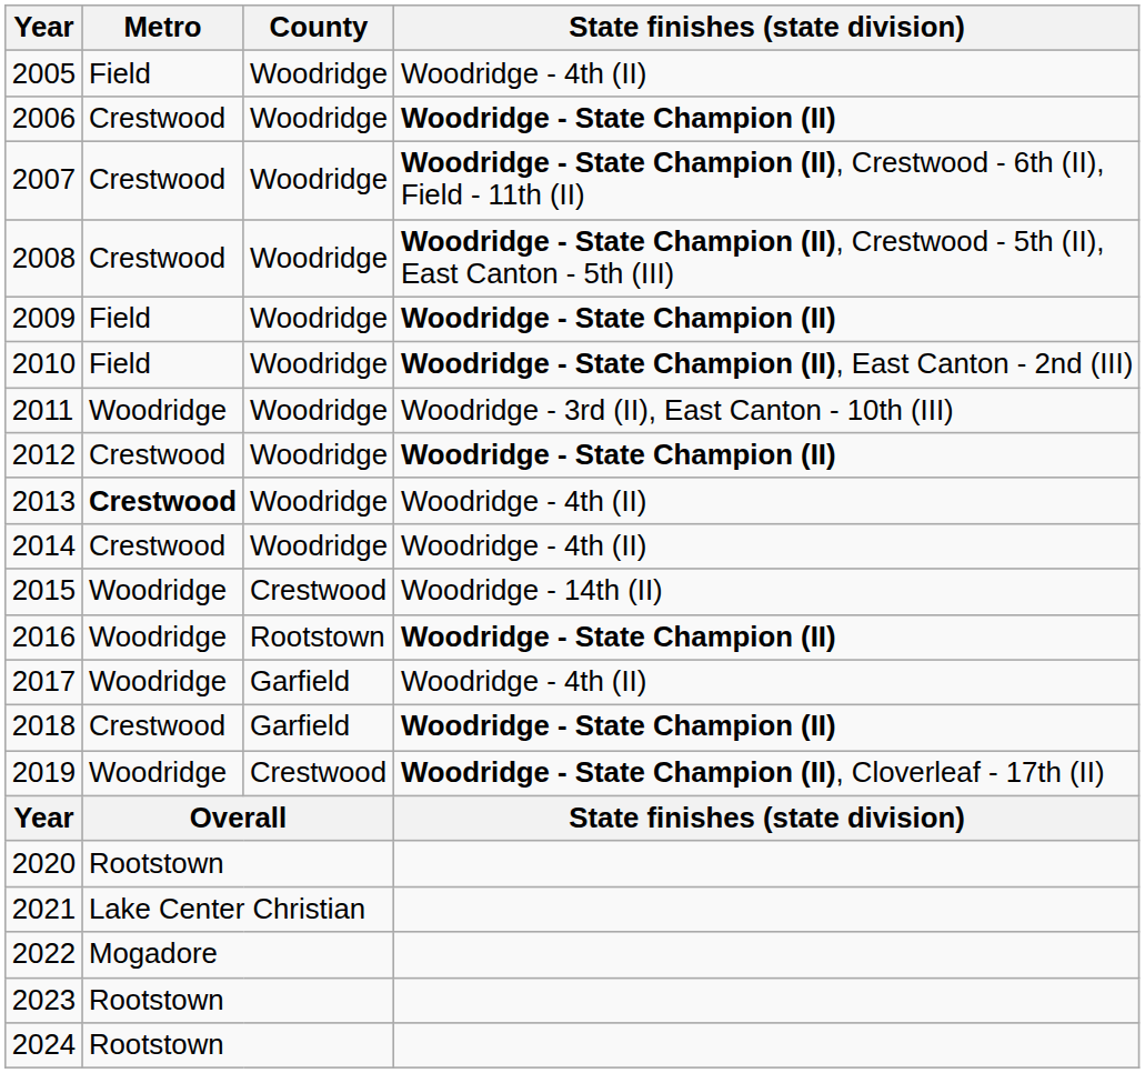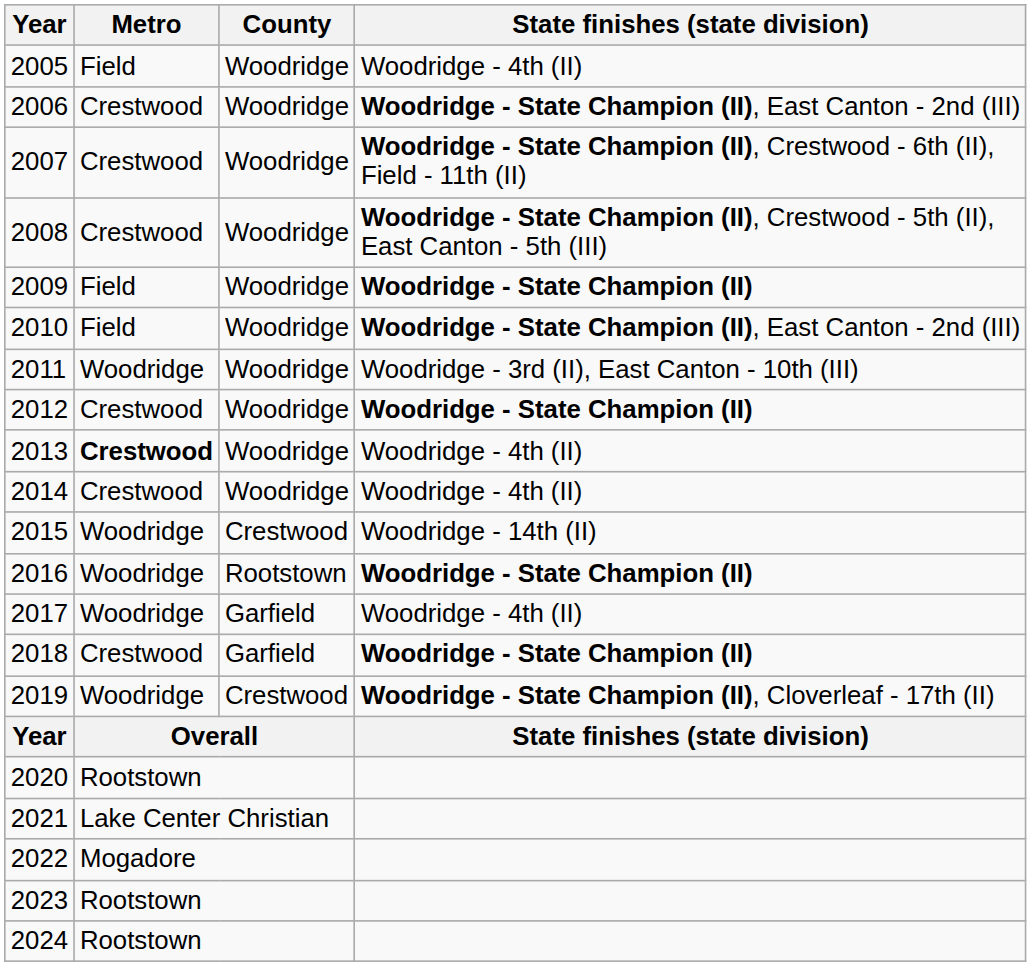2006 | State finishes (state division): Woodridge - State Champion (II) -> Woodridge - State Champion (II), East Canton - 2nd (III)
